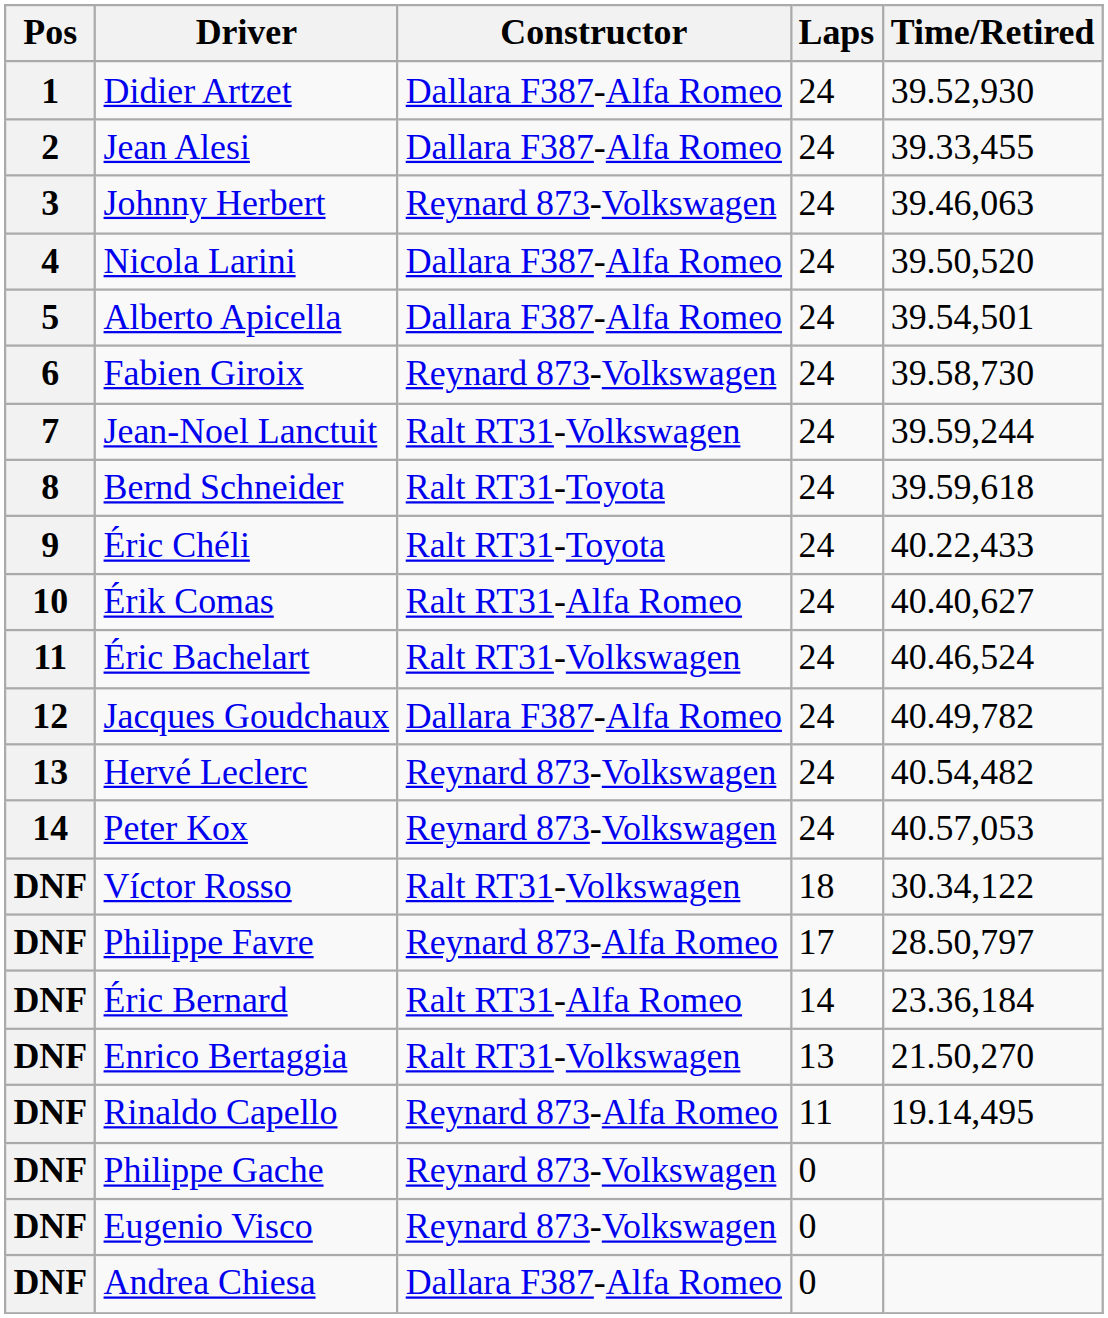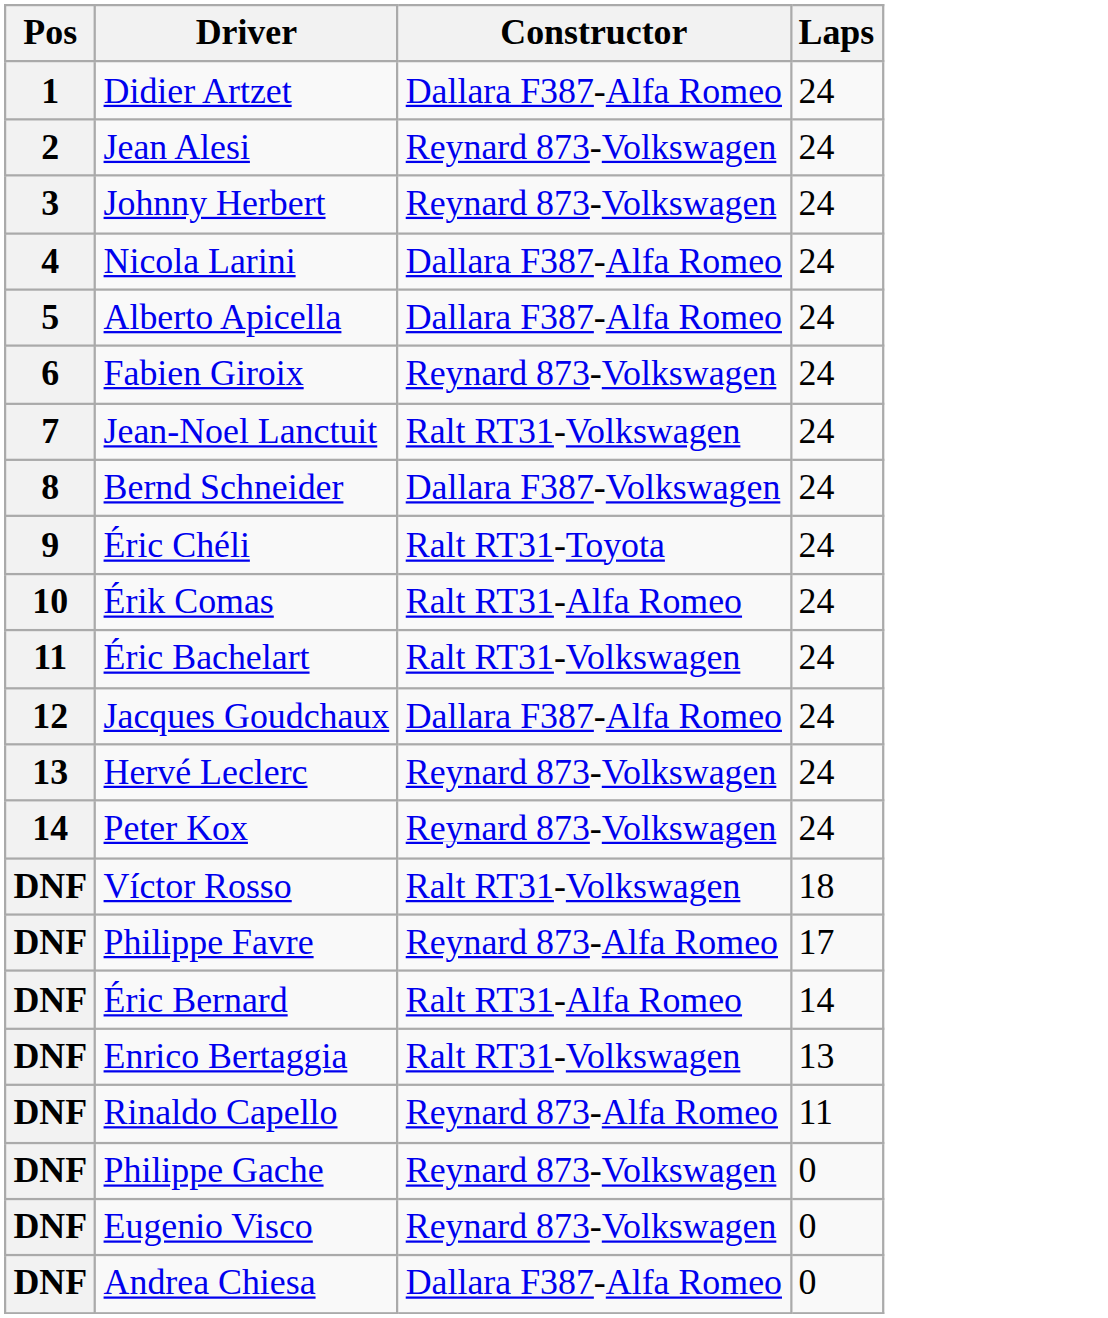- column: Time/Retired | 39.52,930 | 39.33,455 | 39.46,063 | 39.50,520 | 39.54,501 | 39.58,730 | 39.59,244 | 39.59,618 | 40.22,433 | 40.40,627 | 40.46,524 | 40.49,782 | 40.54,482 | 40.57,053 | 30.34,122 | 28.50,797 | 23.36,184 | 21.50,270 | 19.14,495
Jean Alesi | Constructor: Dallara F387-Alfa Romeo -> Reynard 873-Volkswagen
Bernd Schneider | Constructor: Ralt RT31-Toyota -> Dallara F387-Volkswagen
